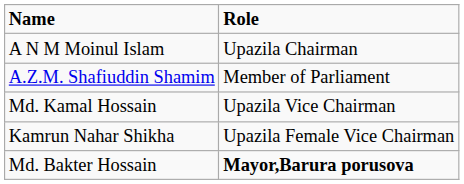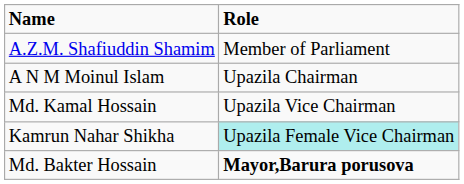rows swapped: A.Z.M. Shafiuddin Shamim <-> A N M Moinul Islam
Kamrun Nahar Shikha | Role: no background -> paleturquoise background
